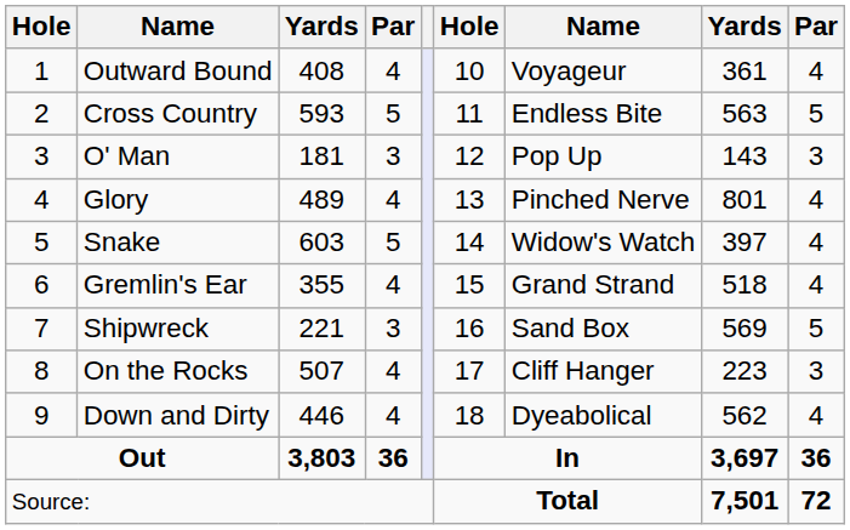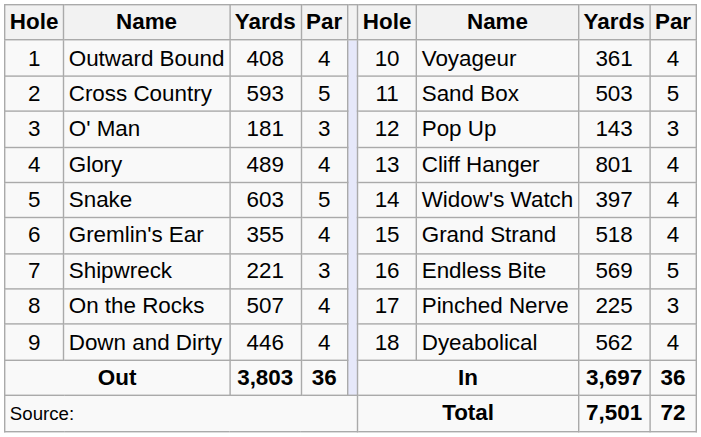Cross Country | column 7: Endless Bite -> Sand Box
Cross Country | column 8: 563 -> 503
Glory | column 7: Pinched Nerve -> Cliff Hanger
Shipwreck | column 7: Sand Box -> Endless Bite
On the Rocks | column 7: Cliff Hanger -> Pinched Nerve
On the Rocks | column 8: 223 -> 225
